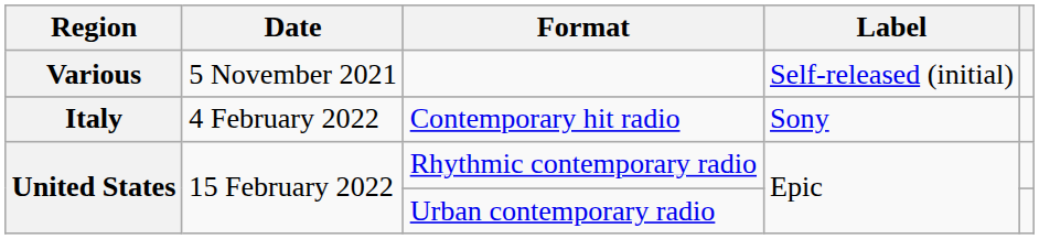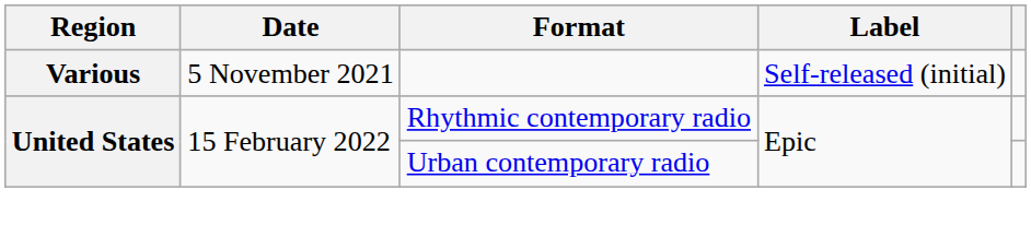- row: Italy | 4 February 2022 | Contemporary hit radio | Sony
